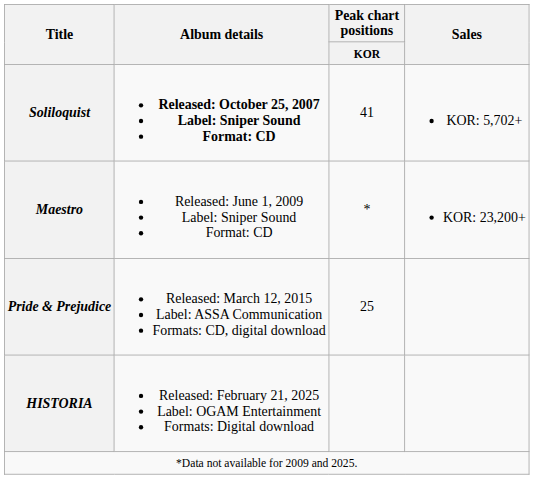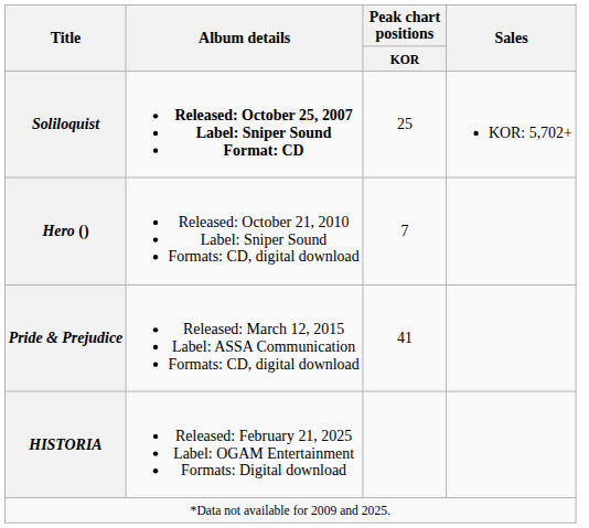Soliloquist | Peak chart positions / KOR: 41 -> 25
- row: Maestro | Released: June 1, 2009 Label: Sniper Sound Format: CD | * | KOR: 23,200+
+ row: Hero () | Released: October 21, 2010 Label: Sniper Sound Formats: CD, digital download | 7
Pride & Prejudice | Peak chart positions / KOR: 25 -> 41
